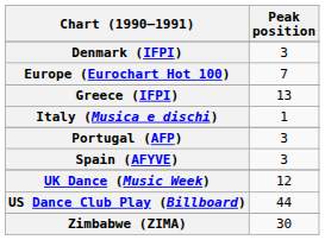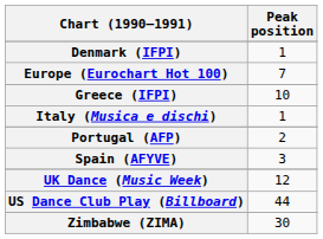Denmark (IFPI) | Peak position: 3 -> 1
Greece (IFPI) | Peak position: 13 -> 10
Portugal (AFP) | Peak position: 3 -> 2
